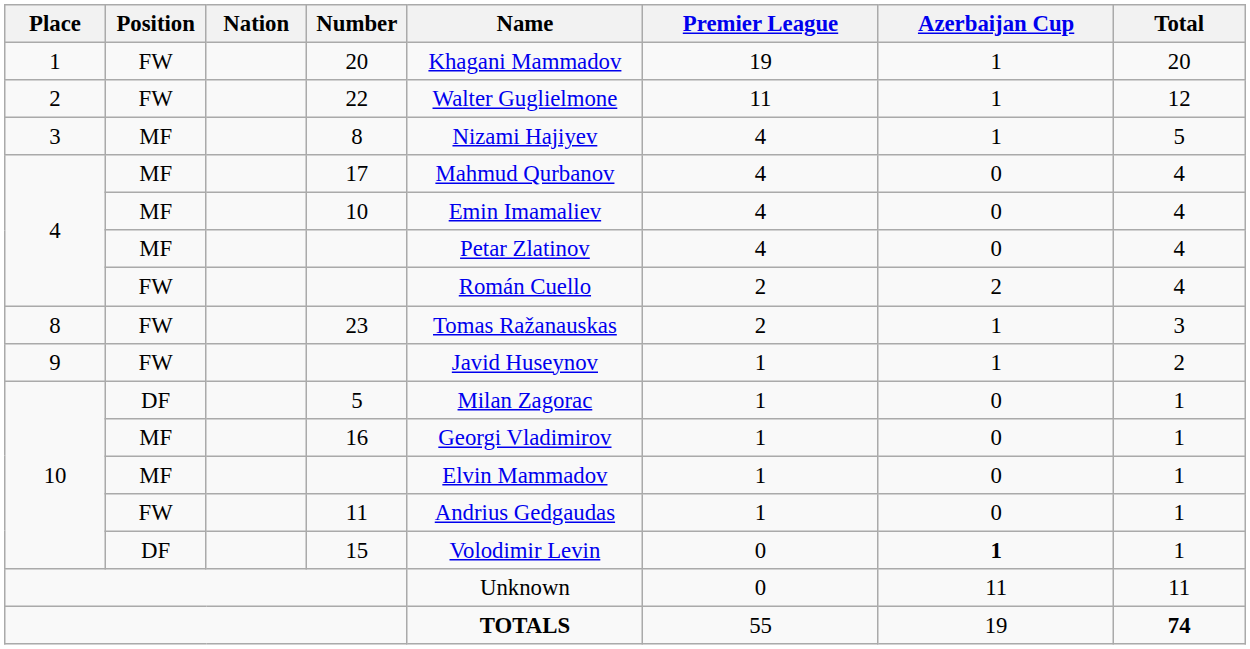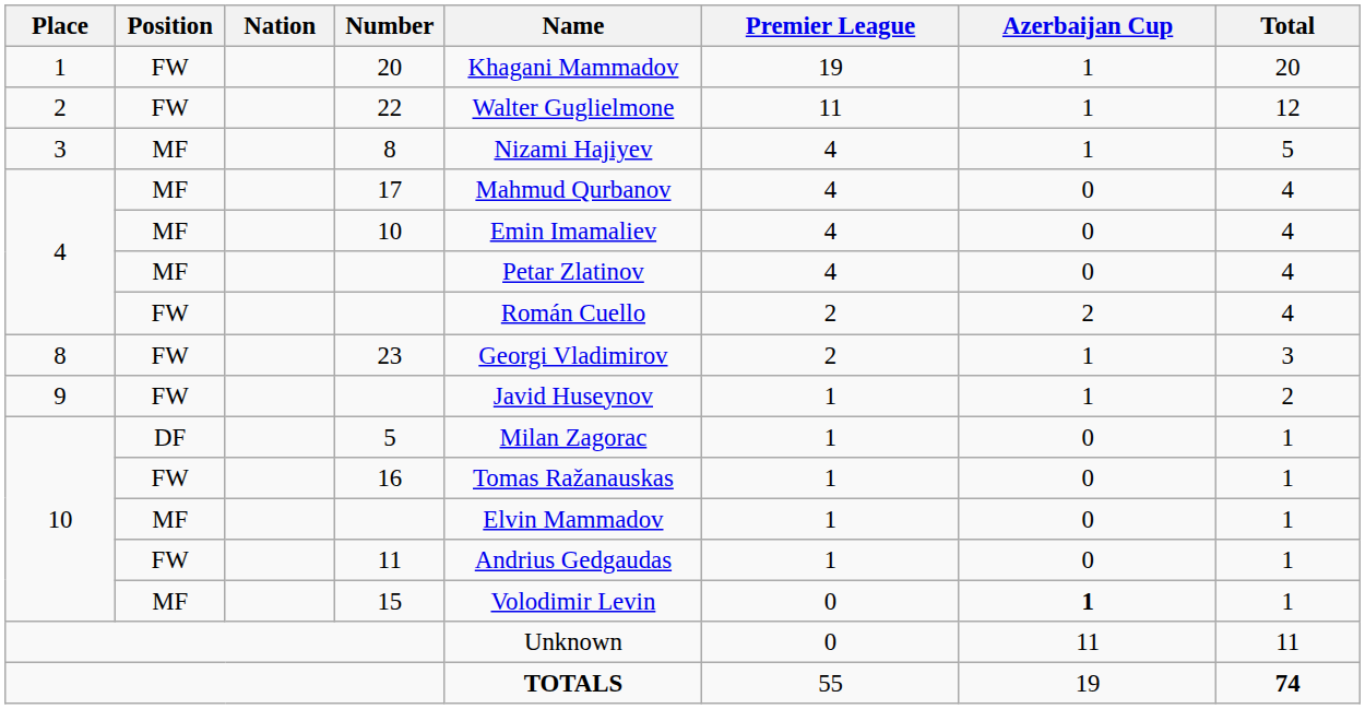23 | Name: Tomas Ražanauskas -> Georgi Vladimirov
16 | Position: MF -> FW
16 | Name: Georgi Vladimirov -> Tomas Ražanauskas
15 | Position: DF -> MF
